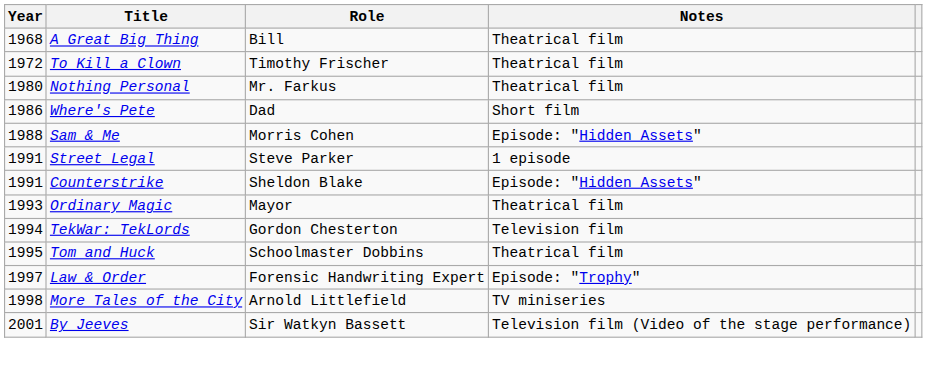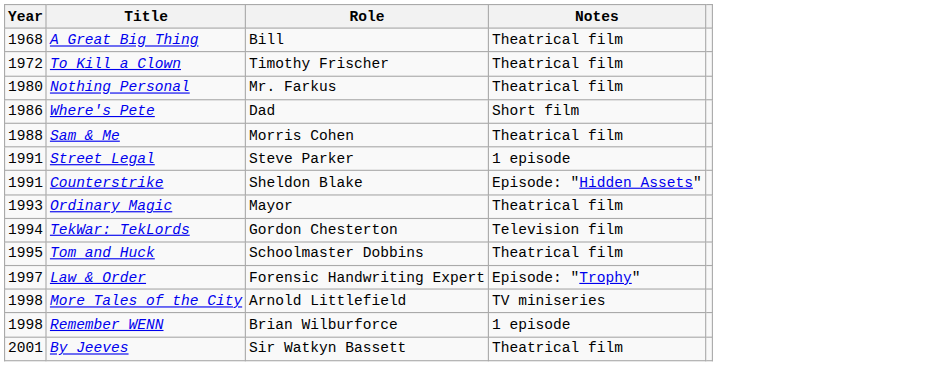Sam & Me | Notes: Episode: "Hidden Assets" -> Theatrical film
+ row: 1998 | Remember WENN | Brian Wilburforce | 1 episode
By Jeeves | Notes: Television film (Video of the stage performance) -> Theatrical film
